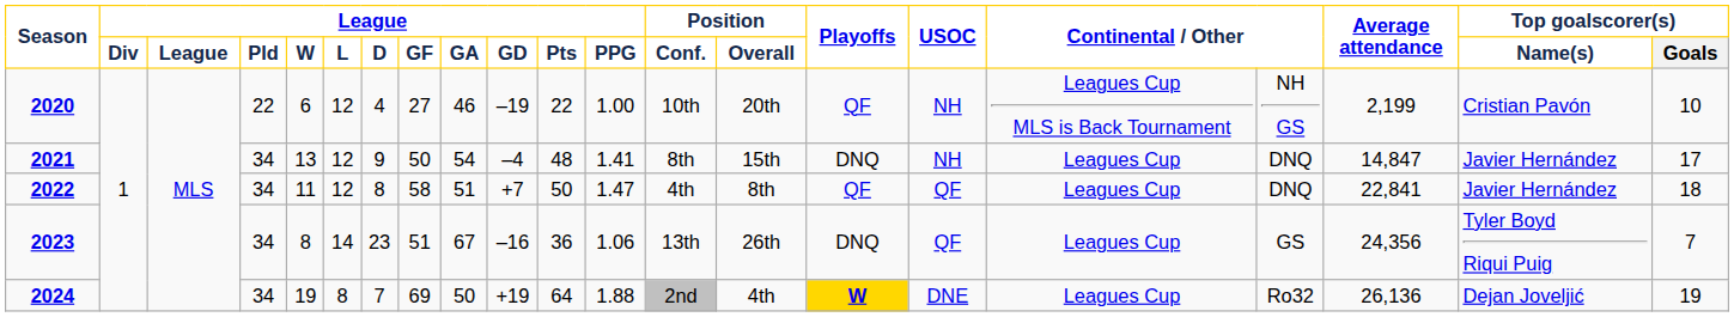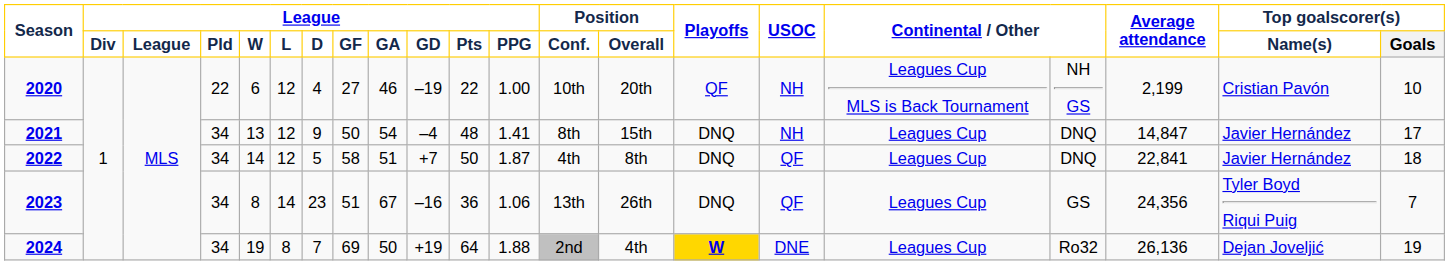2022 | League / W: 11 -> 14
2022 | League / D: 8 -> 5
2022 | League / PPG: 1.47 -> 1.87
2022 | Playoffs: QF -> DNQ
